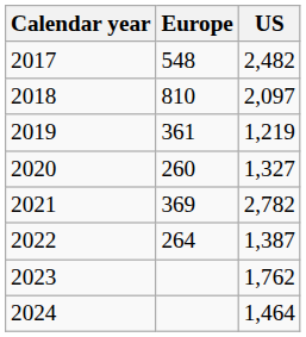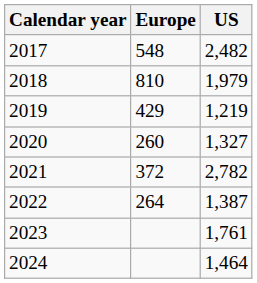2018 | US: 2,097 -> 1,979
2019 | Europe: 361 -> 429
2021 | Europe: 369 -> 372
2023 | US: 1,762 -> 1,761
